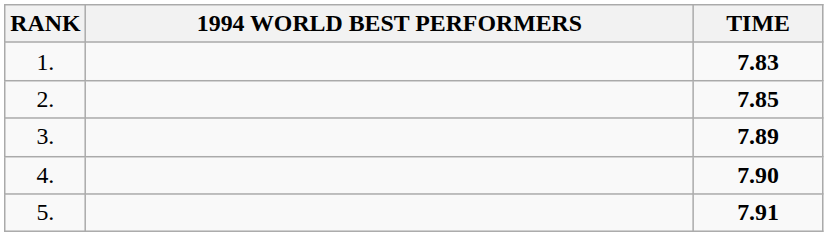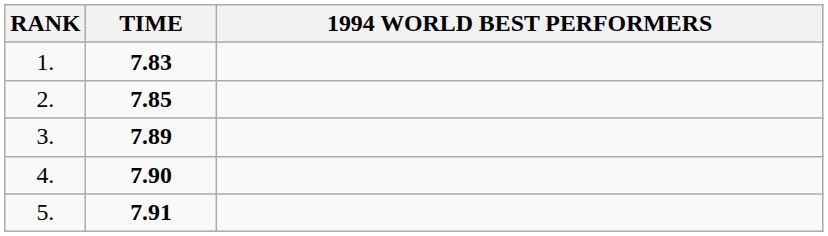columns swapped: 1994 WORLD BEST PERFORMERS <-> TIME
